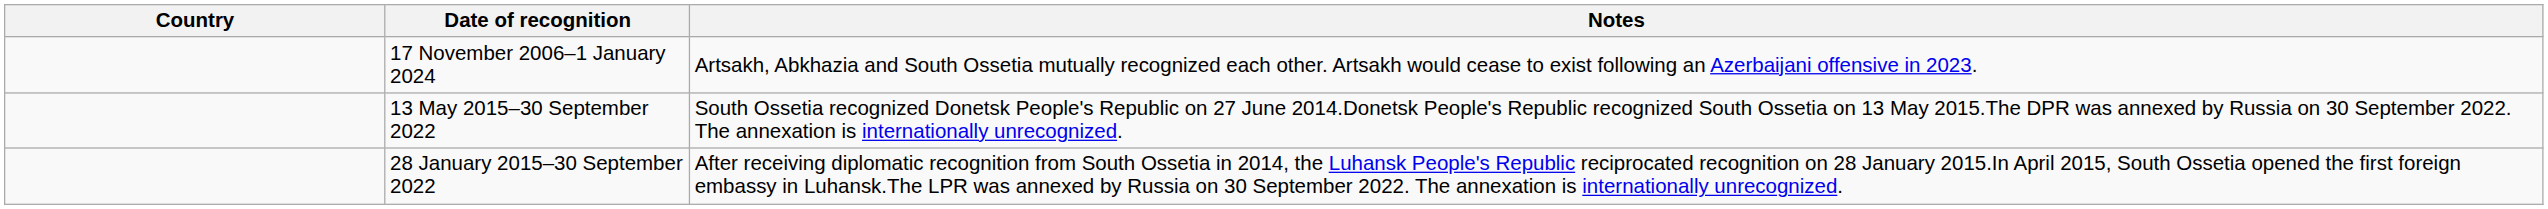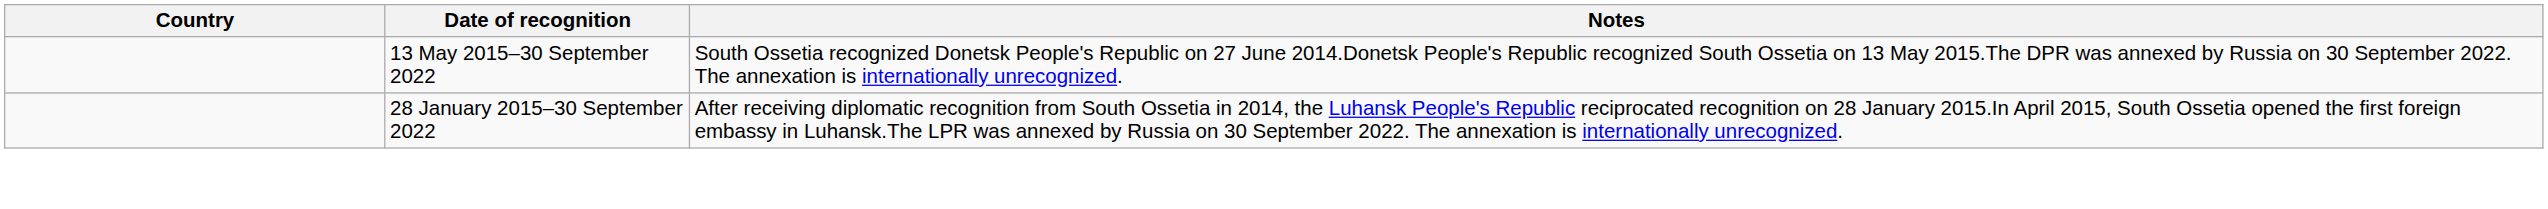- row: 17 November 2006–1 January 2024 | Artsakh, Abkhazia and South Ossetia mutually recognized each other. Artsakh would cease to exist following an Azerbaijani offensive in 2023.
